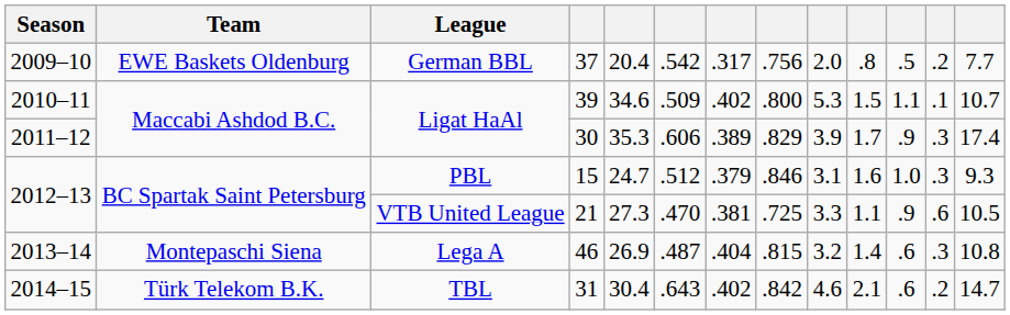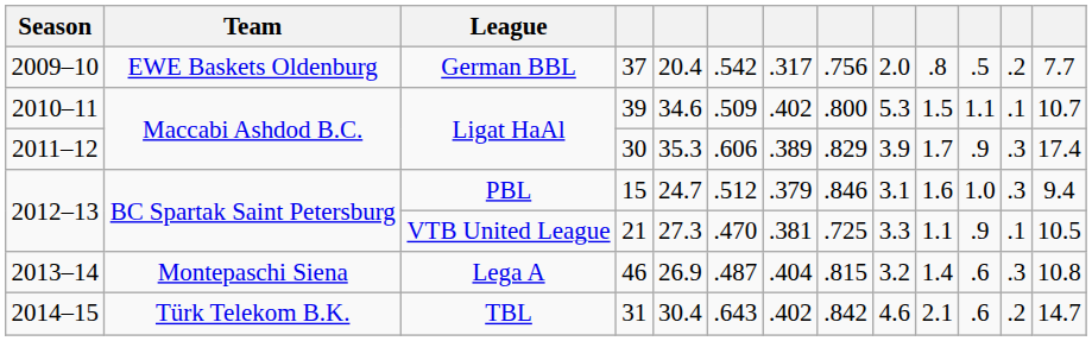15 | column 13: 9.3 -> 9.4
21 | column 12: .6 -> .1
